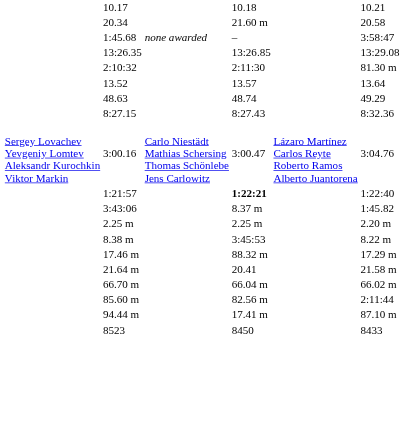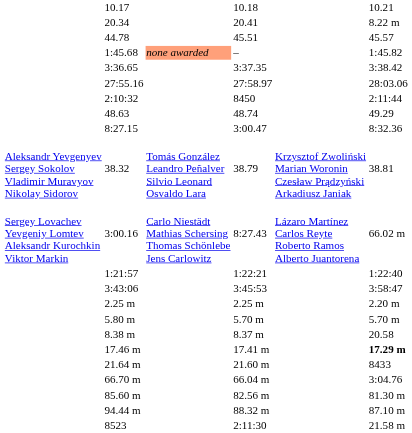20.34 | column 5: 21.60 m -> 20.41
20.34 | column 7: 20.58 -> 8.22 m
+ row: 44.78 | 45.51 | 45.57
1:45.68 | column 4: no background -> lightsalmon background
1:45.68 | column 7: 3:58:47 -> 1:45.82
+ row: 3:36.65 | 3:37.35 | 3:38.42
- row: 13:26.35 | 13:26.85 | 13:29.08
+ row: 27:55.16 | 27:58.97 | 28:03.06
2:10:32 | column 5: 2:11:30 -> 8450
2:10:32 | column 7: 81.30 m -> 2:11:44
- row: 13.52 | 13.57 | 13.64
8:27.15 | column 5: 8:27.43 -> 3:00.47
+ row: Aleksandr Yevgenyev Sergey Sokolov Vladimir Muravyov Nikolay Sidorov | 38.32 | Tomás González Leandro Peñalver Silvio Leonard Osvaldo Lara | 38.79 | Krzysztof Zwoliński Marian Woronin Czesław Prądzyński Arkadiusz Janiak | 38.81
3:00.16 | column 5: 3:00.47 -> 8:27.43
3:00.16 | column 7: 3:04.76 -> 66.02 m
1:21:57 | column 5: bold -> normal
3:43:06 | column 5: 8.37 m -> 3:45:53
3:43:06 | column 7: 1:45.82 -> 3:58:47
+ row: 5.80 m | 5.70 m | 5.70 m
8.38 m | column 5: 3:45:53 -> 8.37 m
8.38 m | column 7: 8.22 m -> 20.58
17.46 m | column 5: 88.32 m -> 17.41 m
17.46 m | column 7: normal -> bold
21.64 m | column 5: 20.41 -> 21.60 m
21.64 m | column 7: 21.58 m -> 8433
66.70 m | column 7: 66.02 m -> 3:04.76
85.60 m | column 7: 2:11:44 -> 81.30 m
94.44 m | column 5: 17.41 m -> 88.32 m
8523 | column 5: 8450 -> 2:11:30
8523 | column 7: 8433 -> 21.58 m
